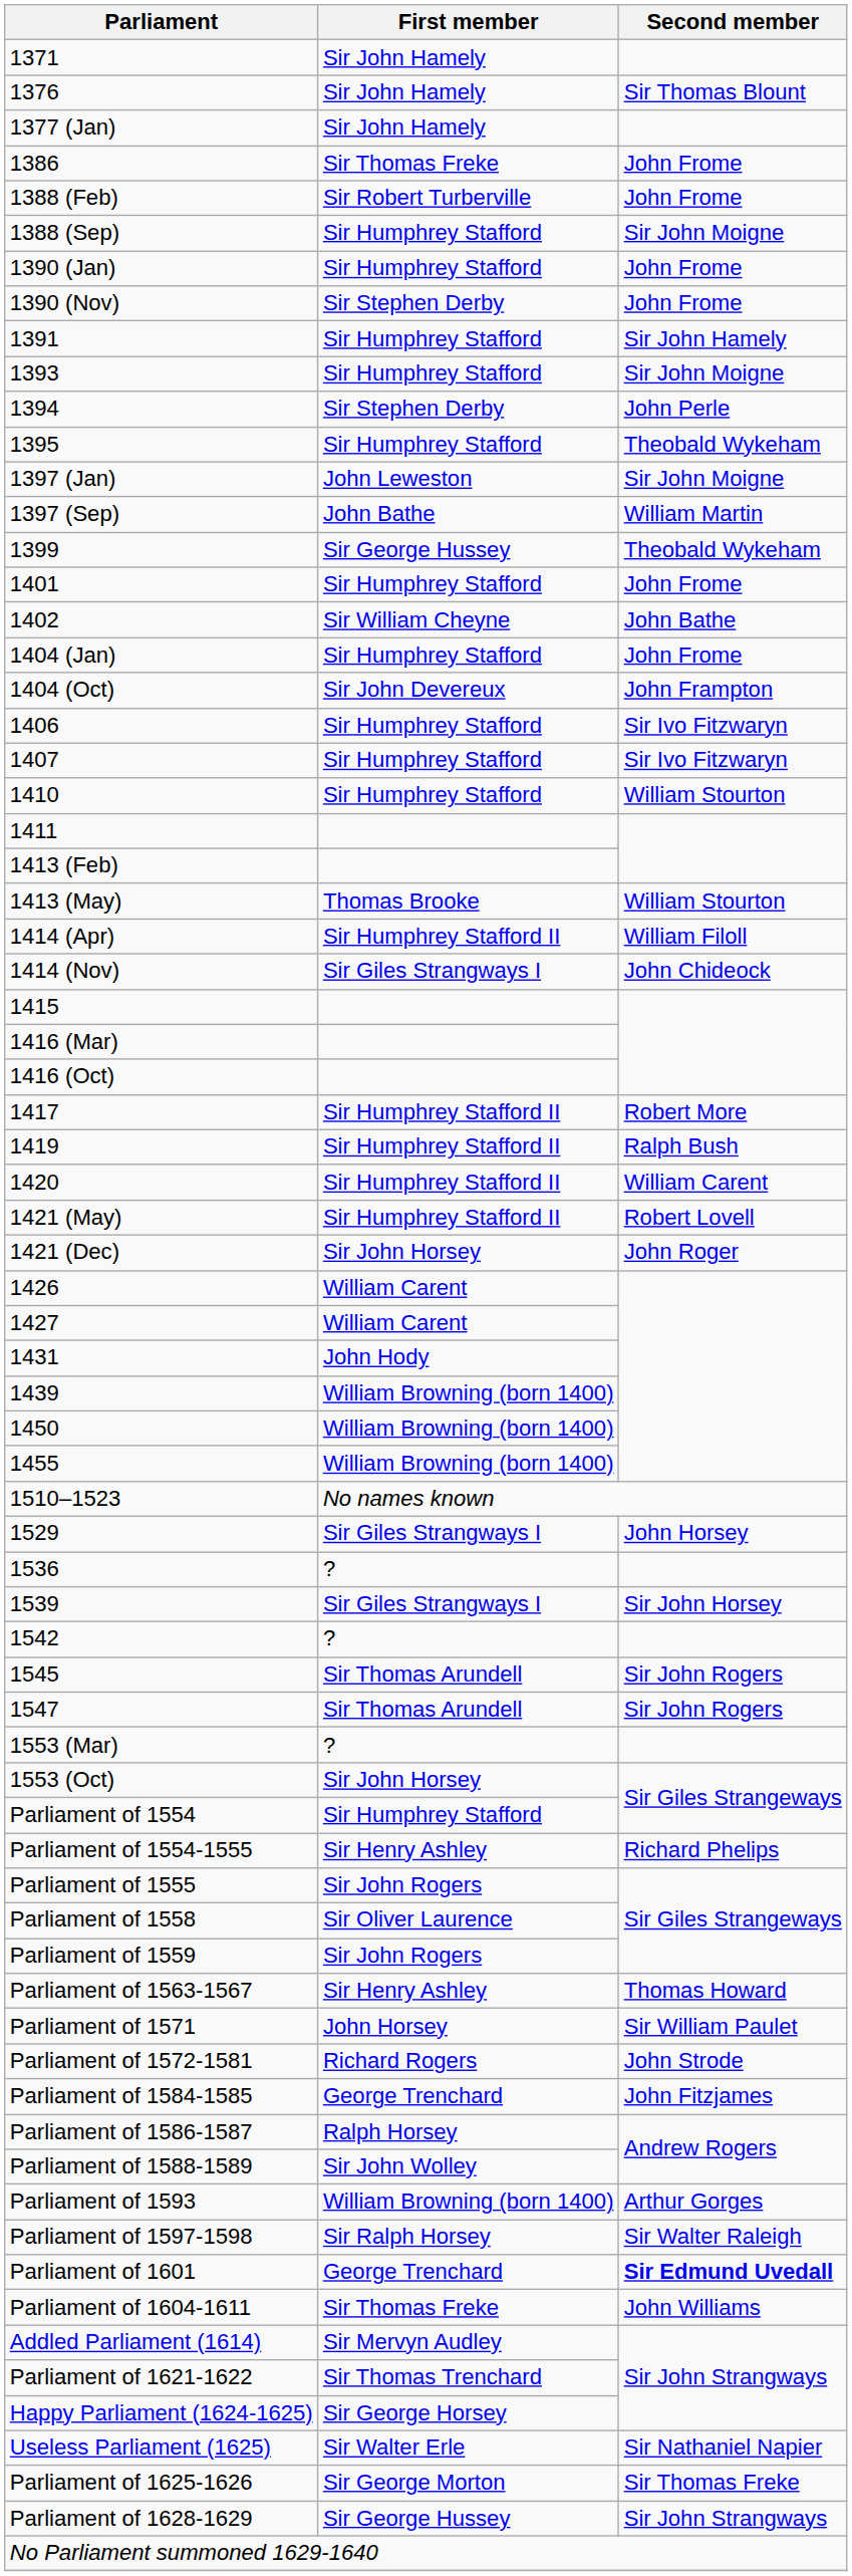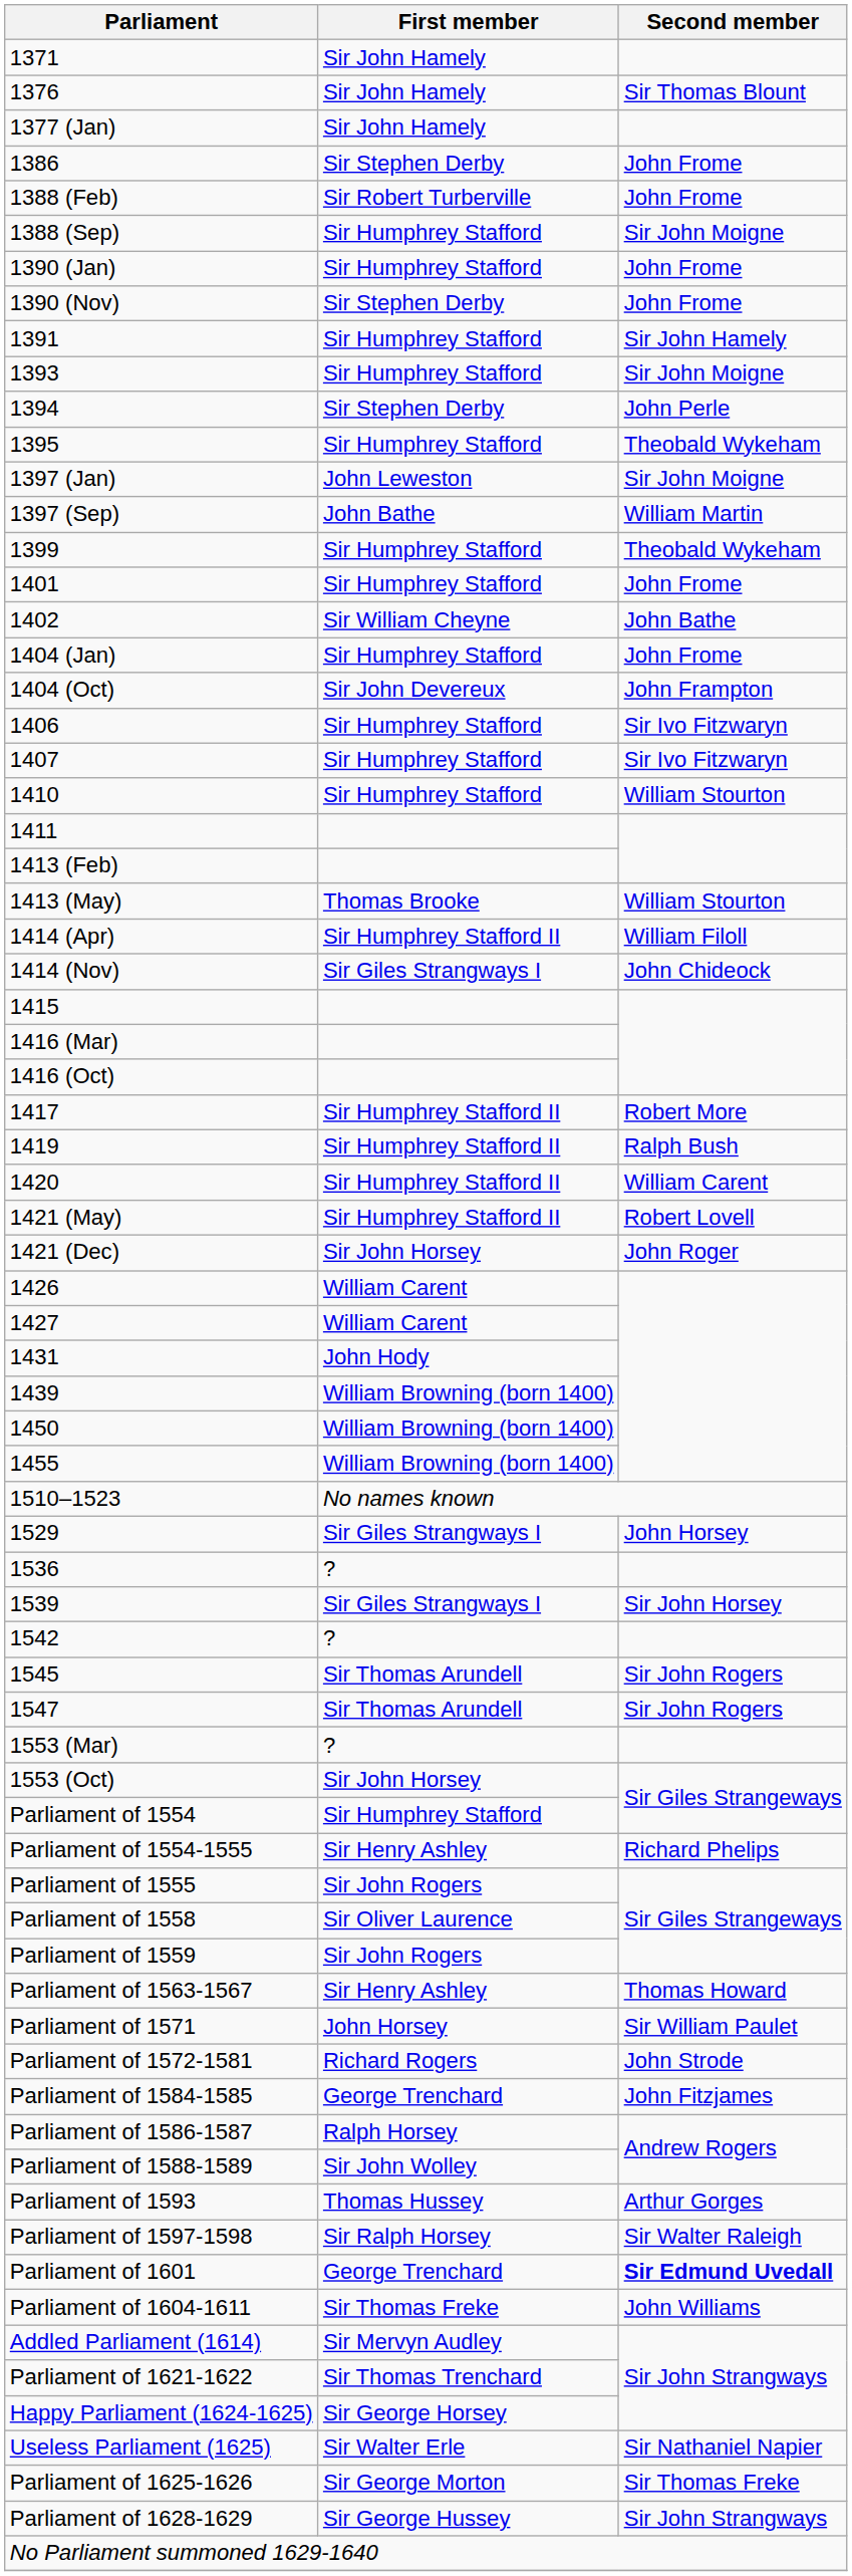1386 | First member: Sir Thomas Freke -> Sir Stephen Derby
1399 | First member: Sir George Hussey -> Sir Humphrey Stafford
Parliament of 1593 | First member: William Browning (born 1400) -> Thomas Hussey
